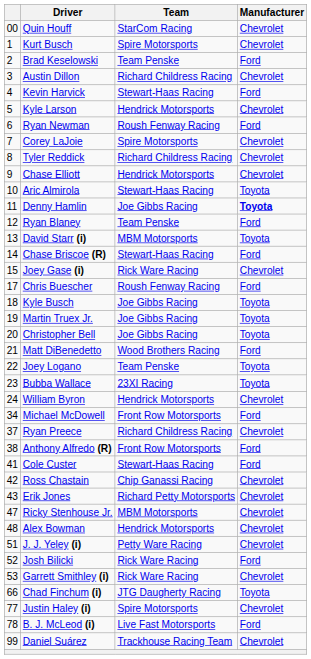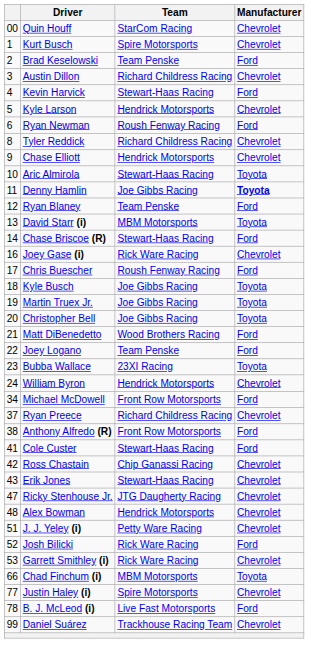- row: 7 | Corey LaJoie | Spire Motorsports | Chevrolet
Joey Gase (i) | column 1: 15 -> 16
Joey Logano | Manufacturer: Toyota -> Ford
Erik Jones | Team: Richard Petty Motorsports -> Stewart-Haas Racing
Ricky Stenhouse Jr. | Team: MBM Motorsports -> JTG Daugherty Racing
Chad Finchum (i) | Team: JTG Daugherty Racing -> MBM Motorsports
